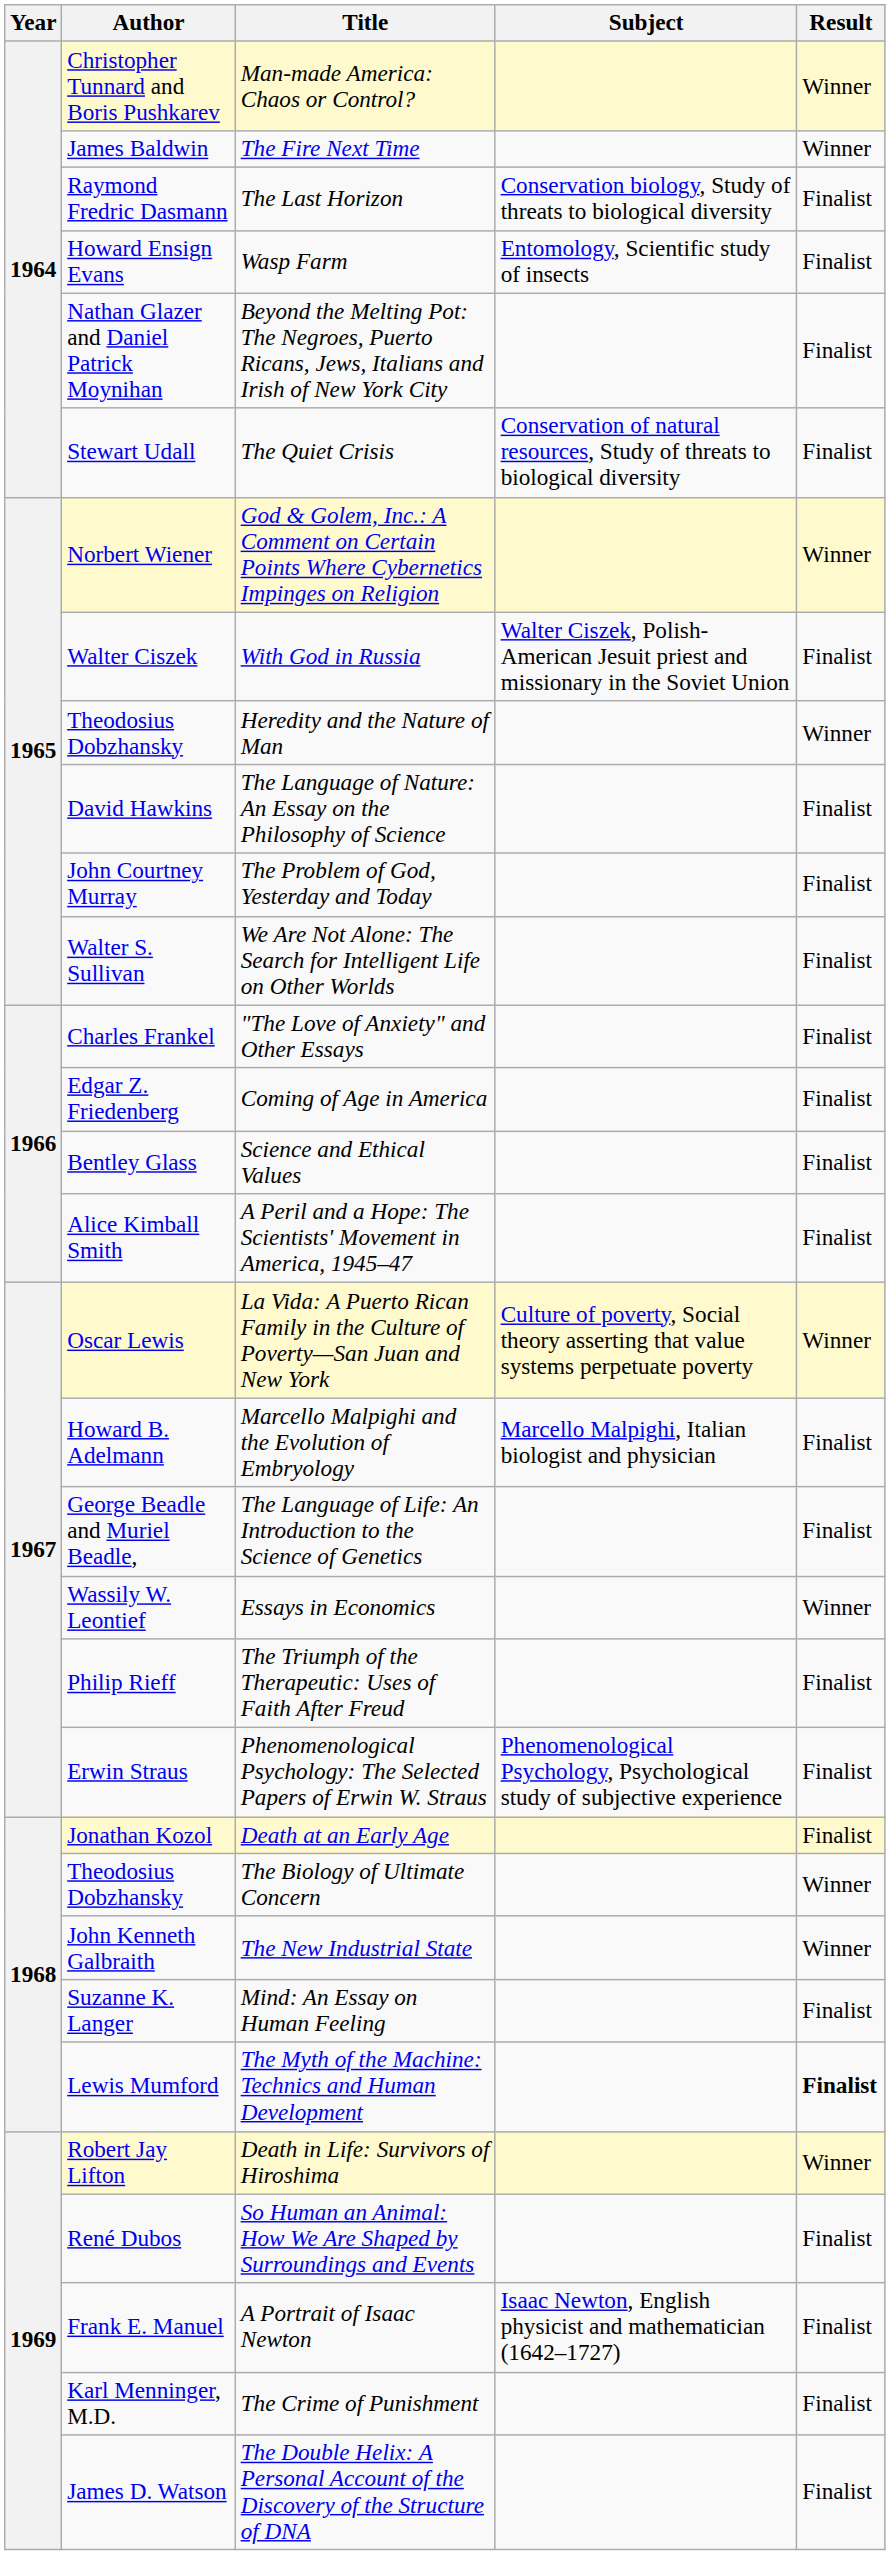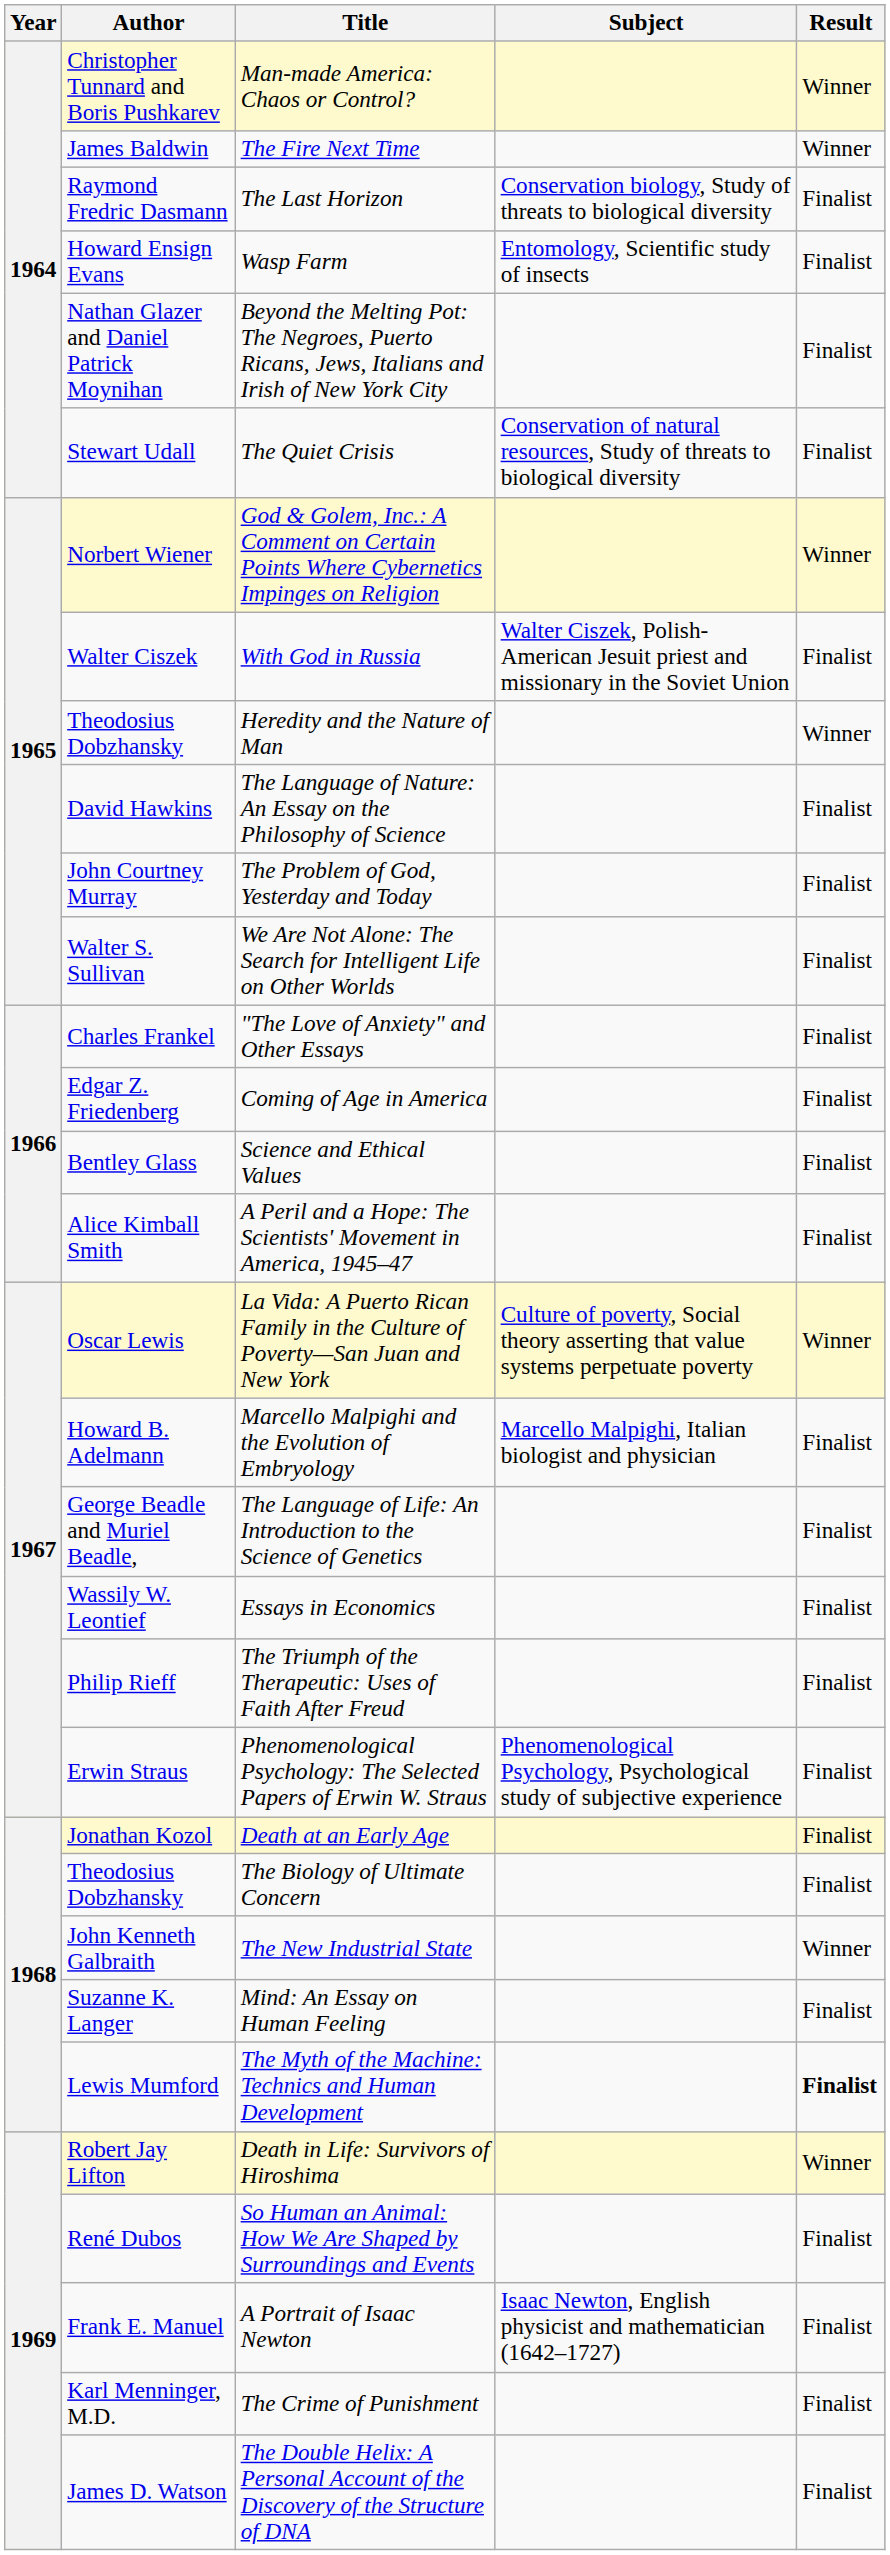Essays in Economics | Result: Winner -> Finalist
The Biology of Ultimate Concern | Result: Winner -> Finalist
